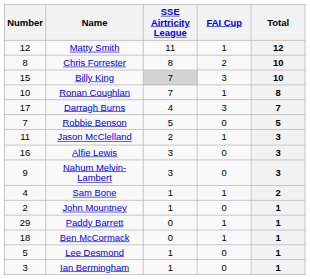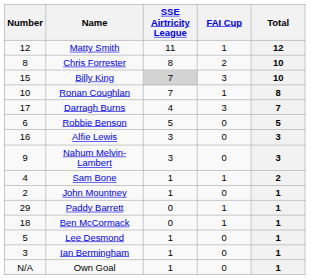Robbie Benson | Number: 7 -> 6
- row: 11 | Jason McClelland | 2 | 1 | 3
+ row: N/A | Own Goal | 1 | 0 | 1
